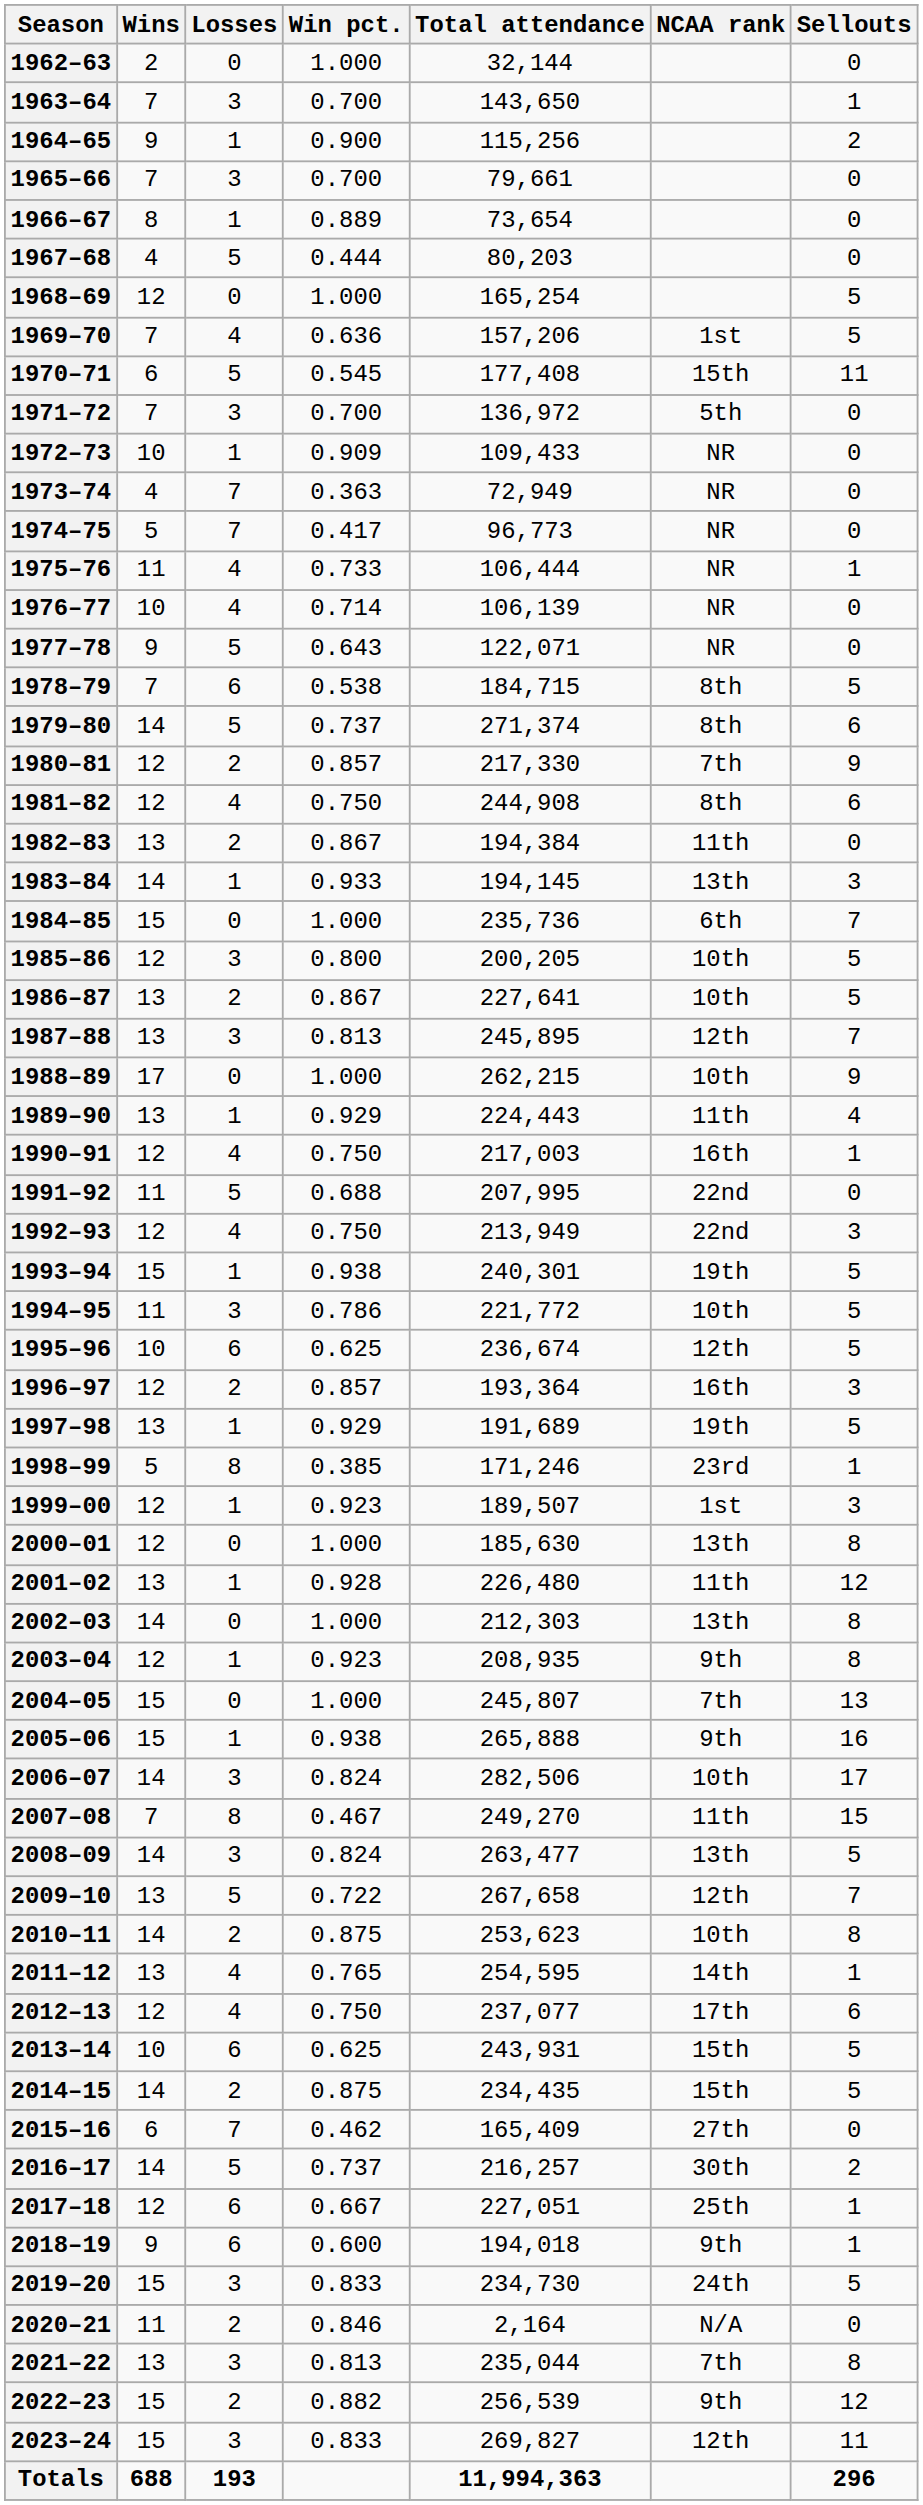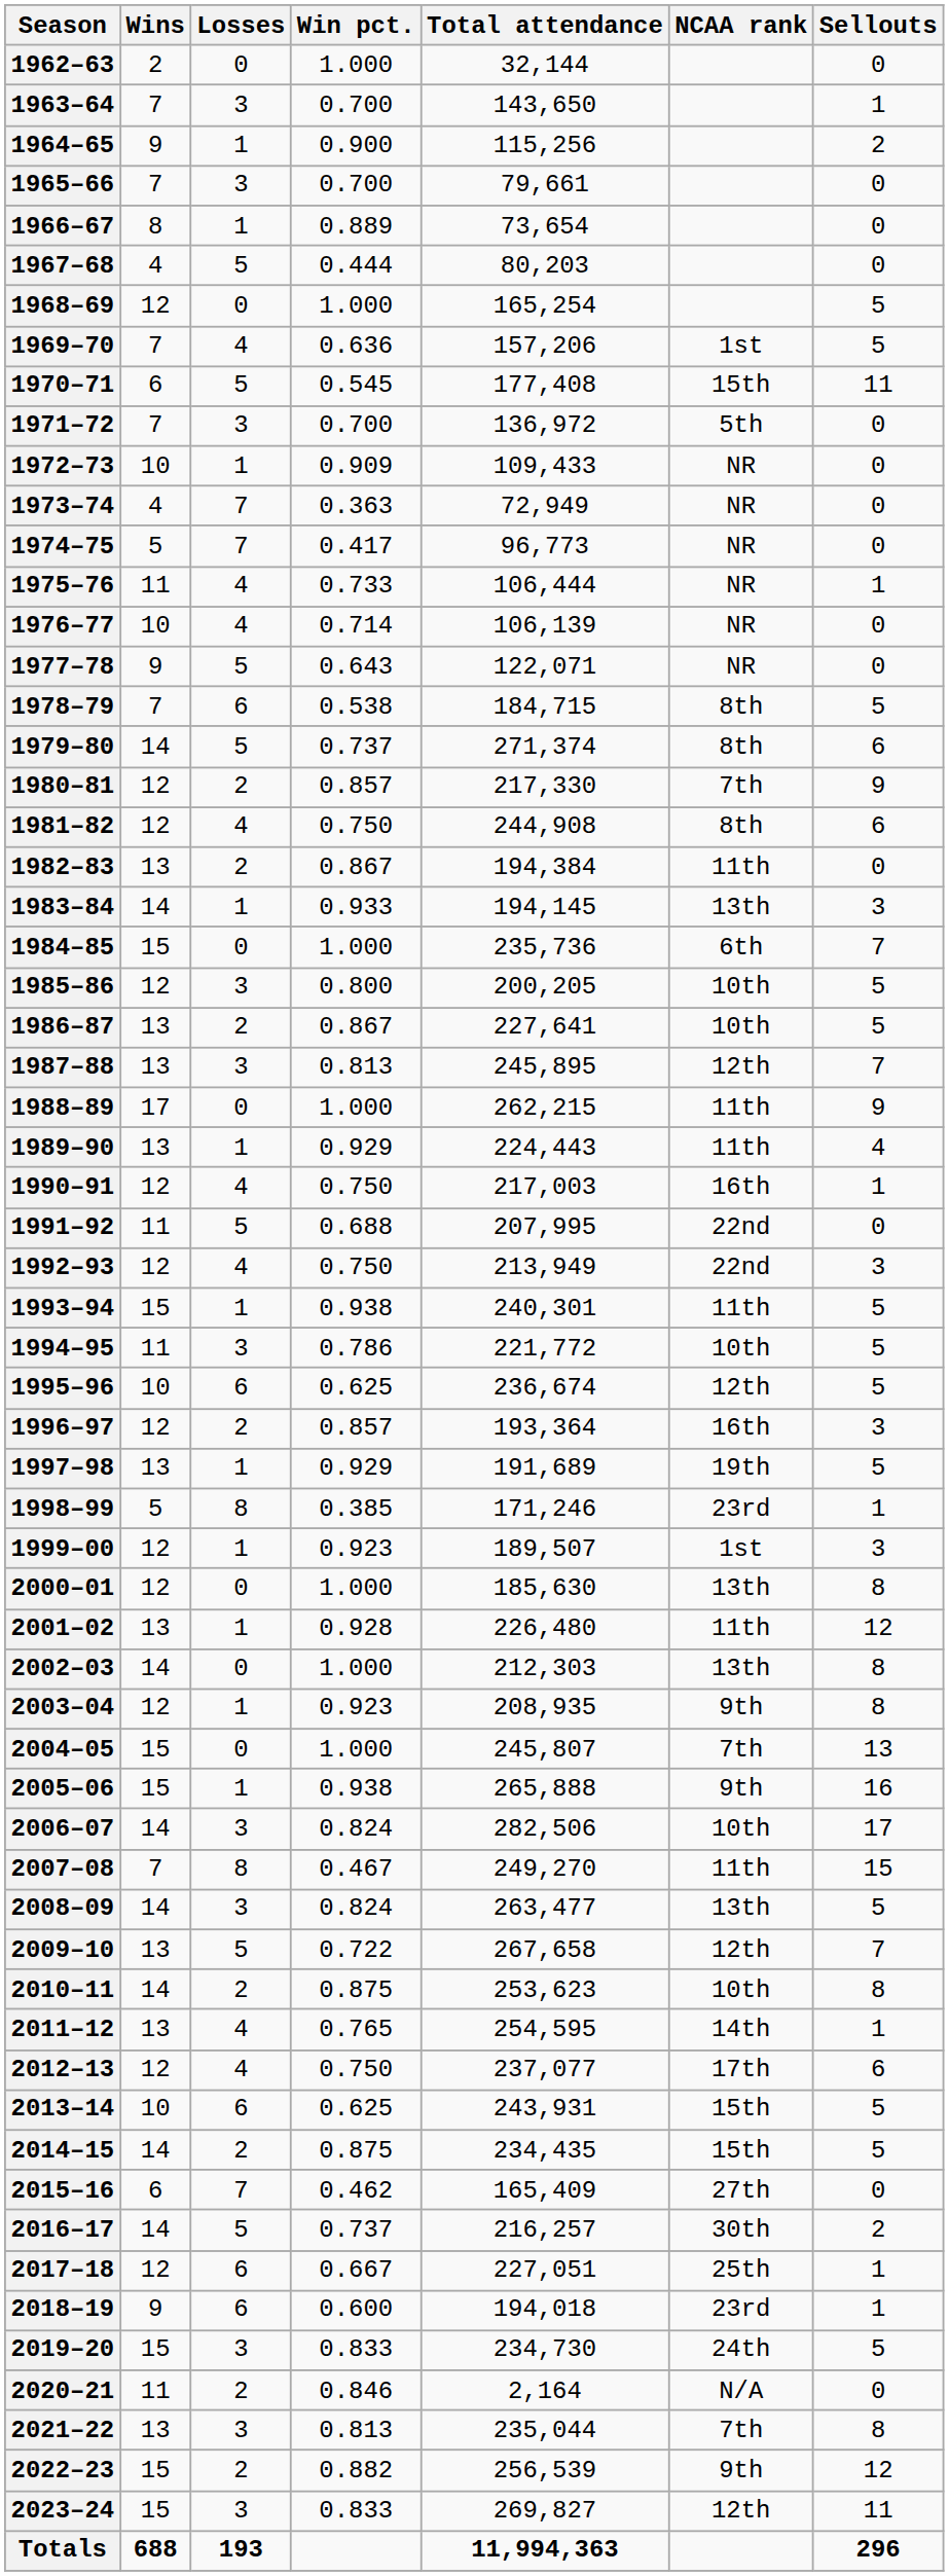1988–89 | NCAA rank: 10th -> 11th
1993–94 | NCAA rank: 19th -> 11th
2018–19 | NCAA rank: 9th -> 23rd
